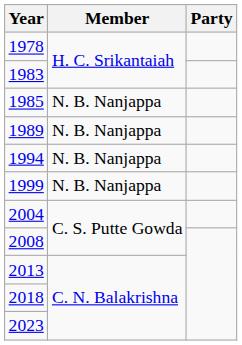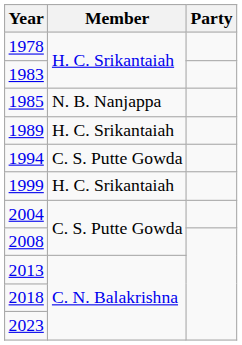1989 | Member: N. B. Nanjappa -> H. C. Srikantaiah
1994 | Member: N. B. Nanjappa -> C. S. Putte Gowda
1999 | Member: N. B. Nanjappa -> H. C. Srikantaiah
